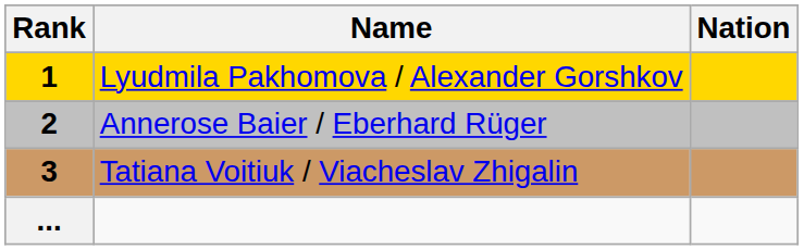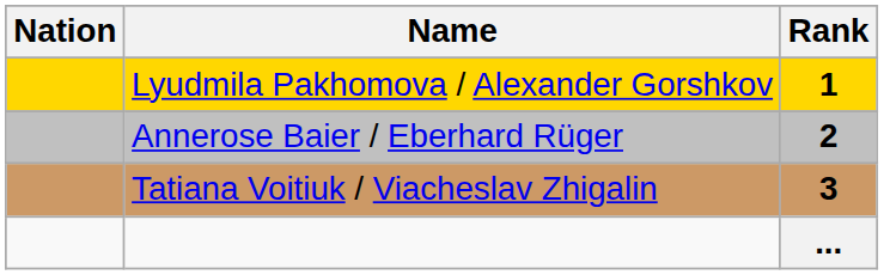columns swapped: Rank <-> Nation
